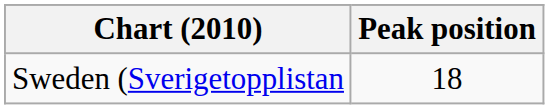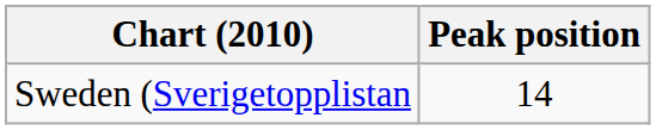Sweden (Sverigetopplistan | Peak position: 18 -> 14
